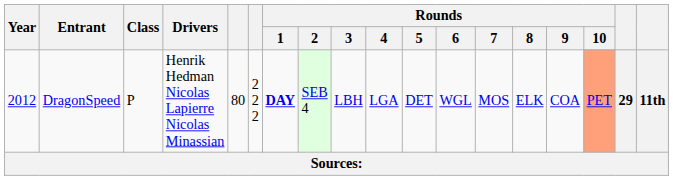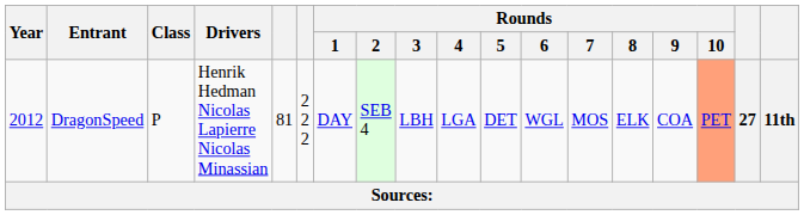DragonSpeed | column 5: 80 -> 81
DragonSpeed | Rounds / 1: bold -> normal
DragonSpeed | column 17: 29 -> 27
